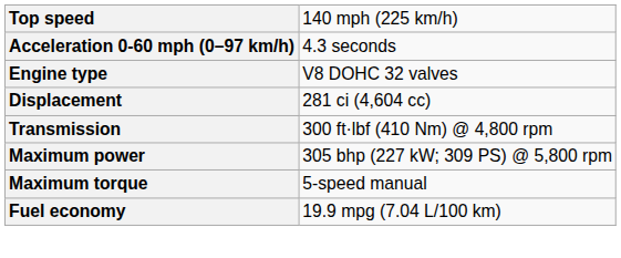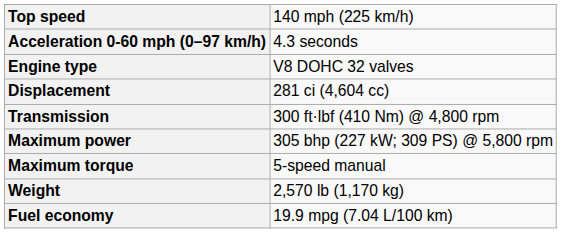+ row: Weight | 2,570 lb (1,170 kg)
